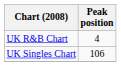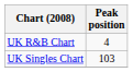UK Singles Chart | Peak position: 106 -> 103
